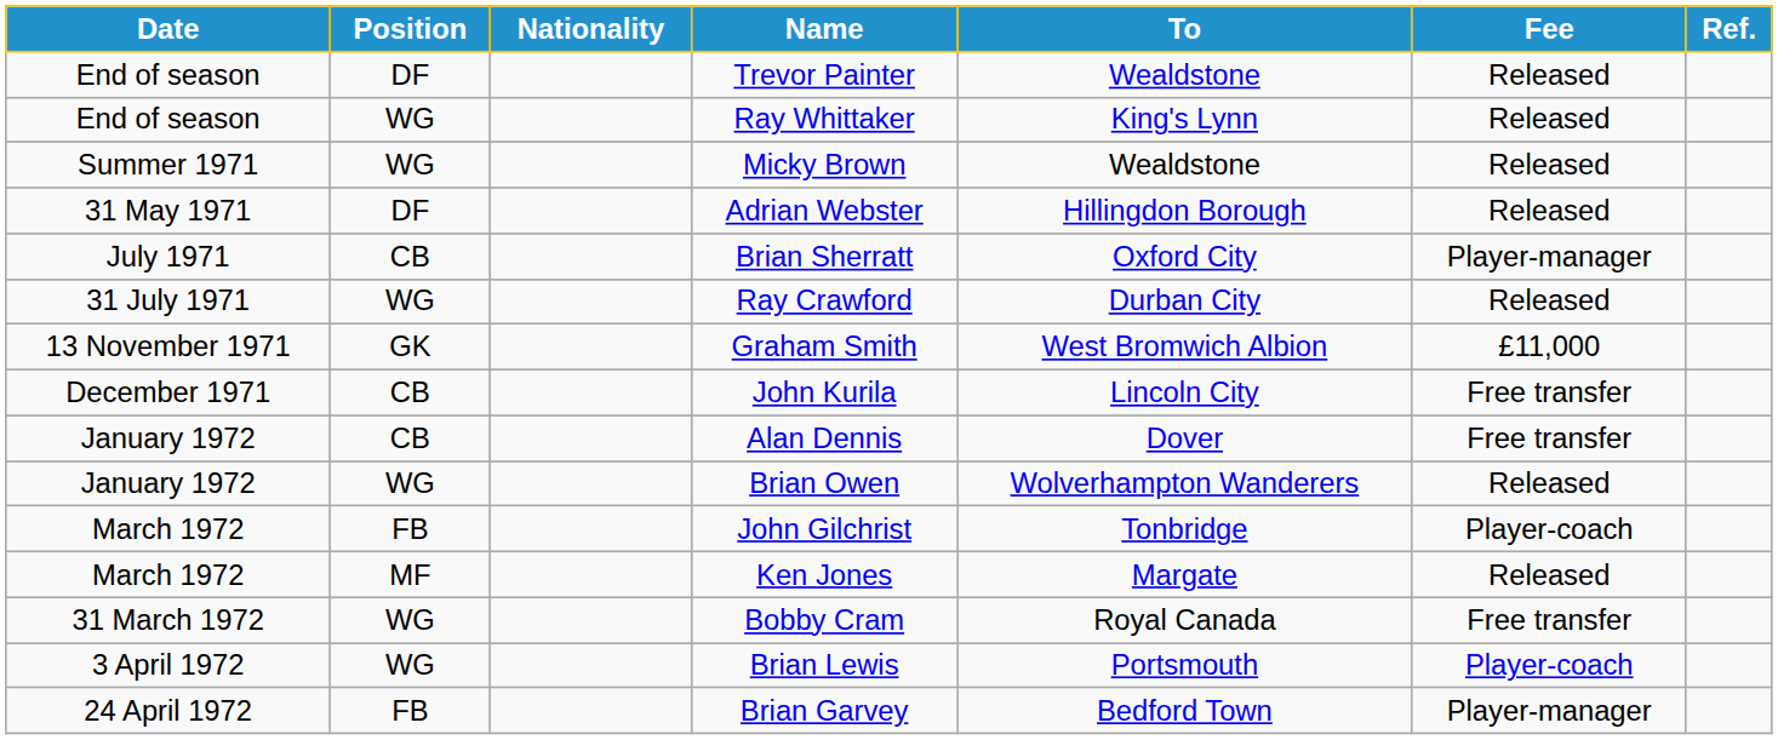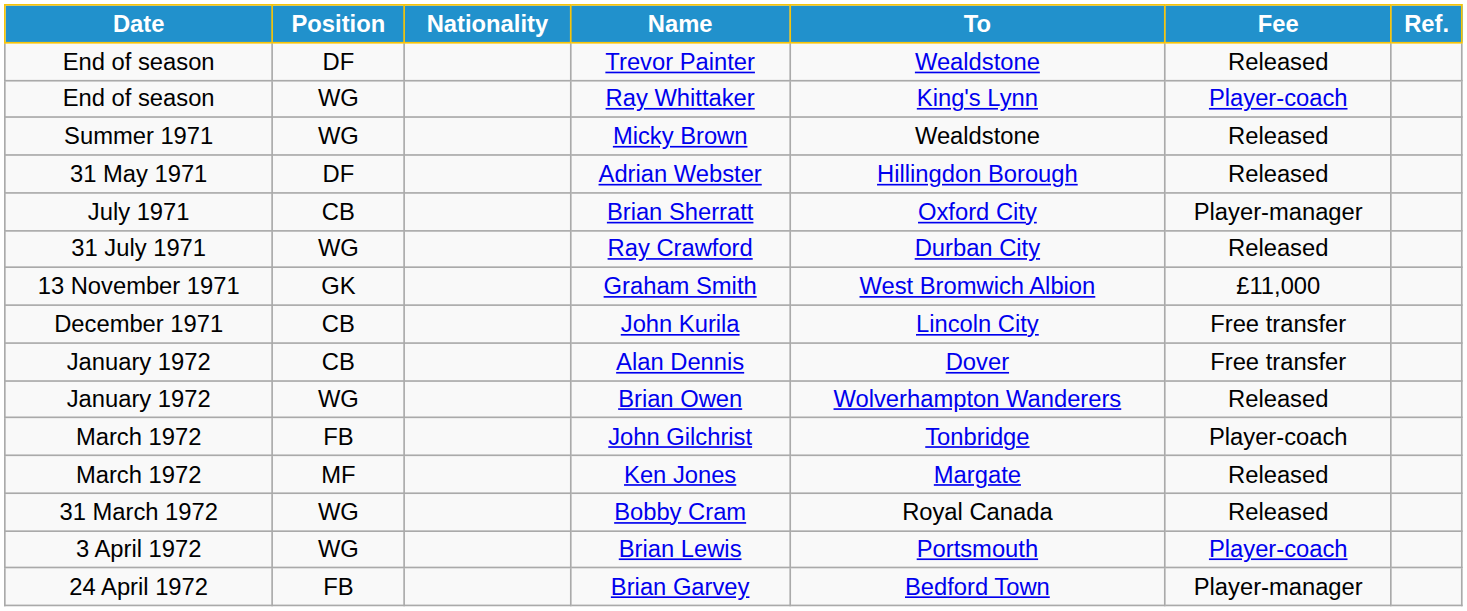Ray Whittaker | Fee: Released -> Player-coach
Bobby Cram | Fee: Free transfer -> Released
